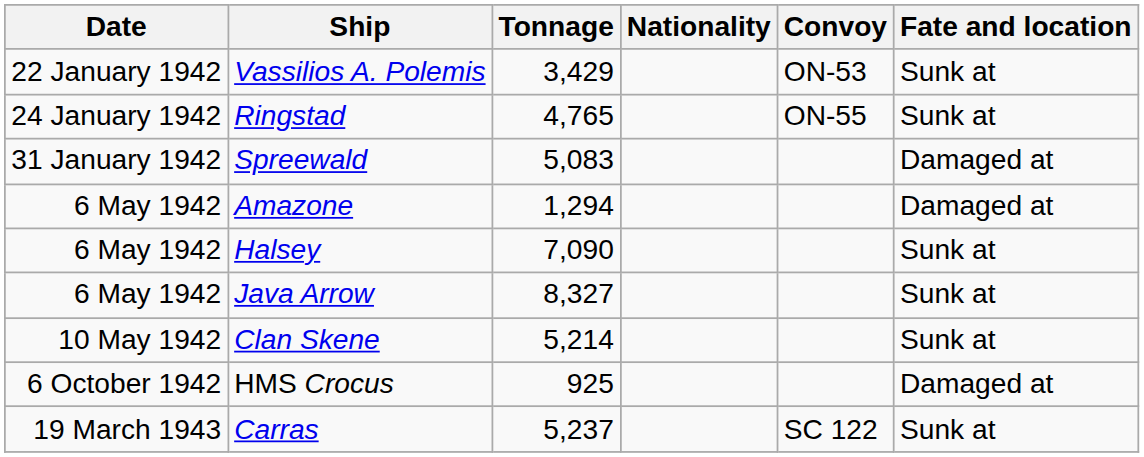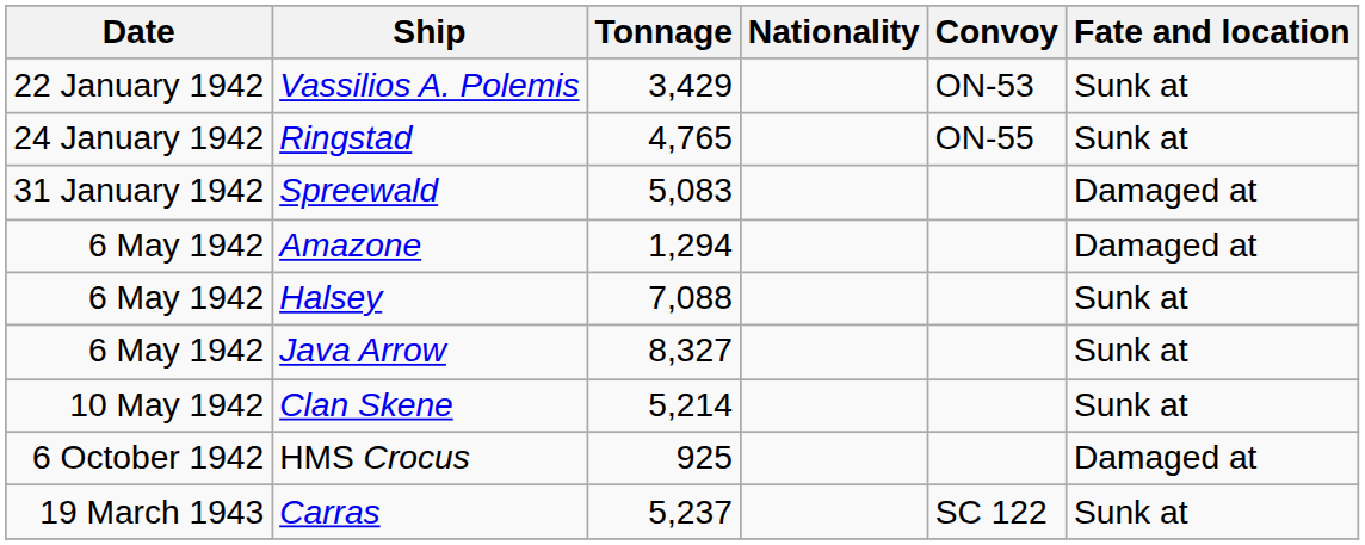Halsey | Tonnage: 7,090 -> 7,088
